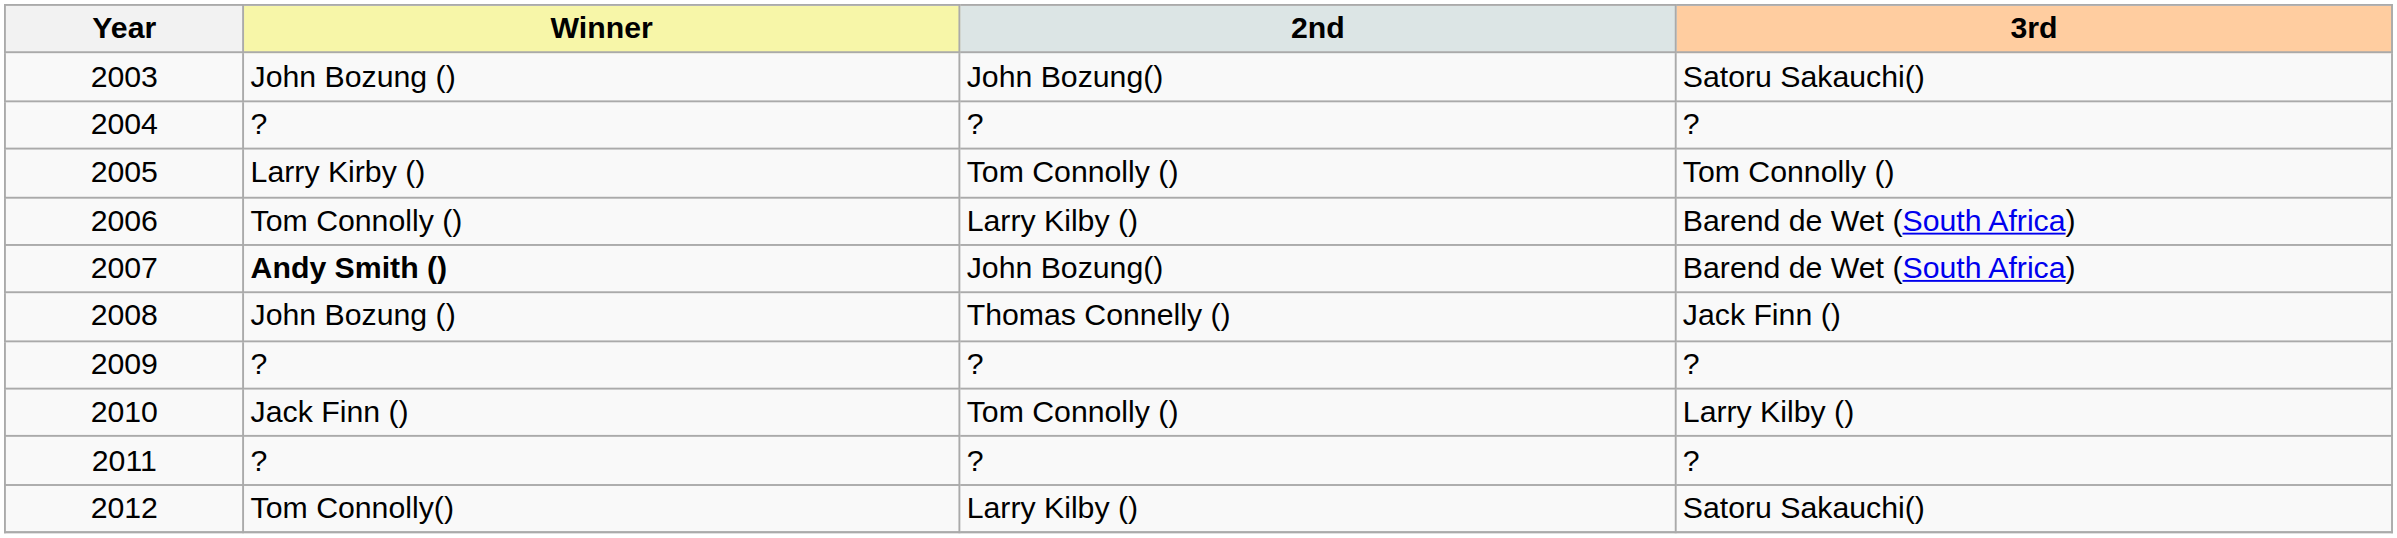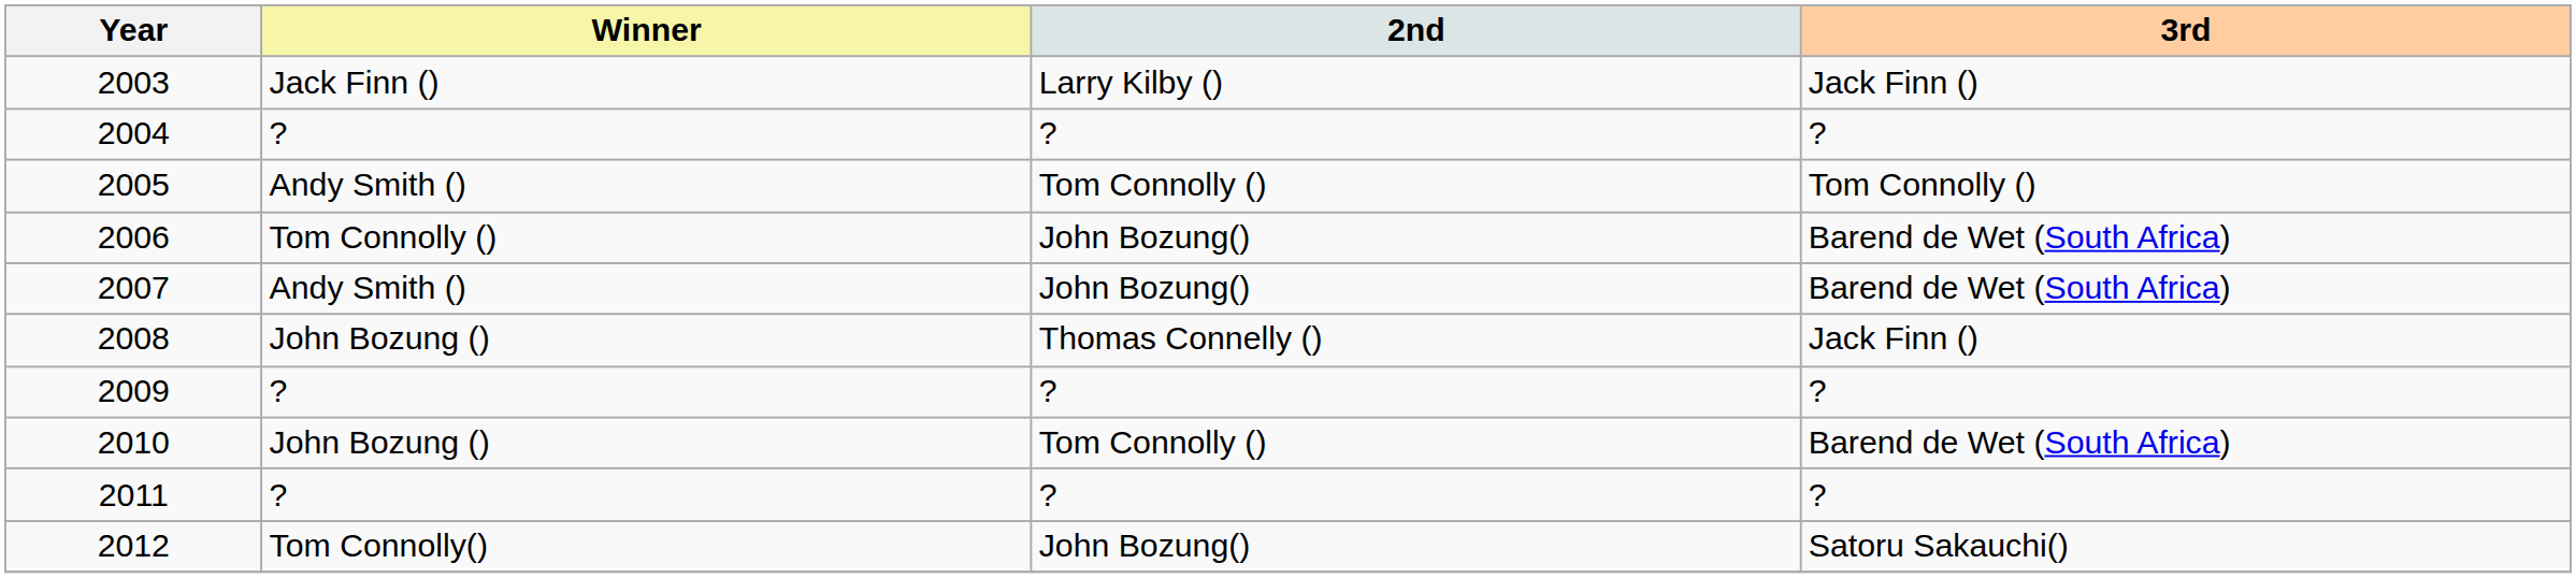2003 | Winner: John Bozung () -> Jack Finn ()
2003 | 2nd: John Bozung() -> Larry Kilby ()
2003 | 3rd: Satoru Sakauchi() -> Jack Finn ()
2005 | Winner: Larry Kirby () -> Andy Smith ()
2006 | 2nd: Larry Kilby () -> John Bozung()
2007 | Winner: bold -> normal
2010 | Winner: Jack Finn () -> John Bozung ()
2010 | 3rd: Larry Kilby () -> Barend de Wet (South Africa)
2012 | 2nd: Larry Kilby () -> John Bozung()
